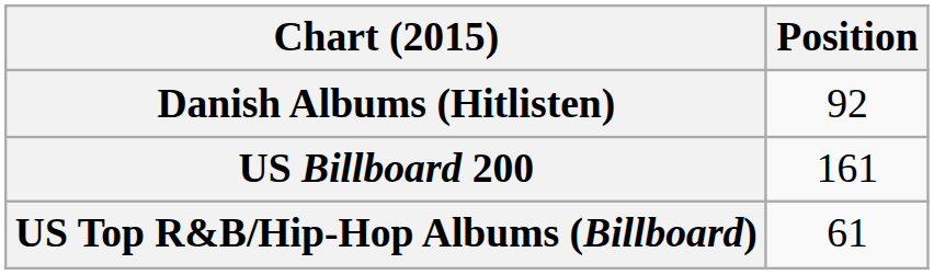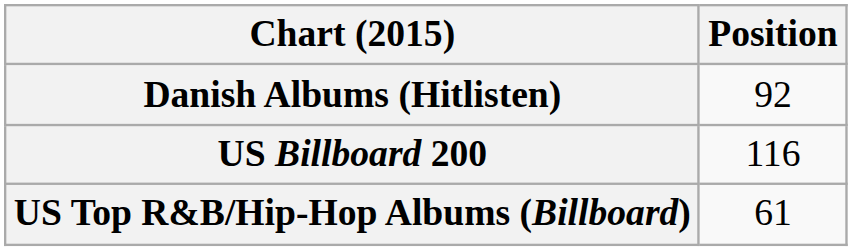US Billboard 200 | Position: 161 -> 116
